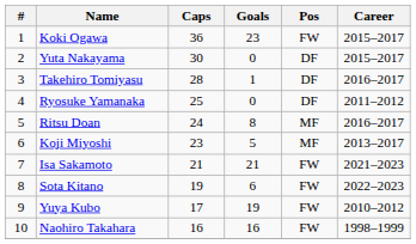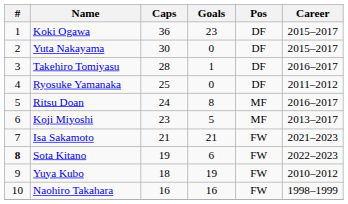Koki Ogawa | Pos: FW -> DF
Sota Kitano | #: normal -> bold
Yuya Kubo | Caps: 17 -> 18
